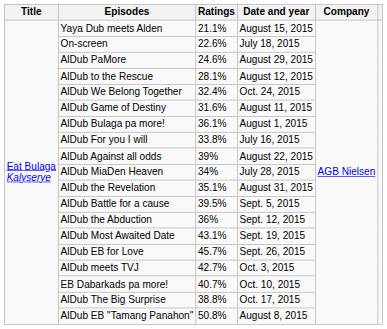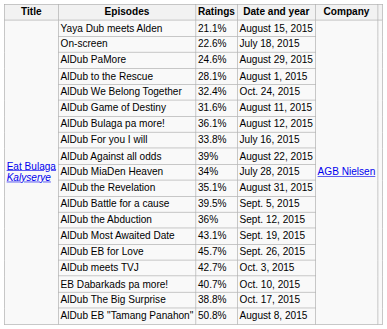AlDub to the Rescue | Date and year: August 12, 2015 -> August 1, 2015
AlDub Bulaga pa more! | Date and year: August 1, 2015 -> August 12, 2015
